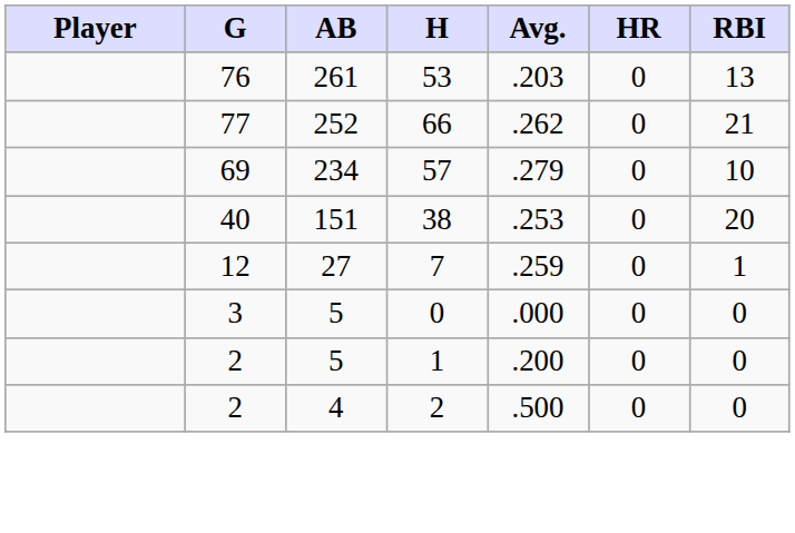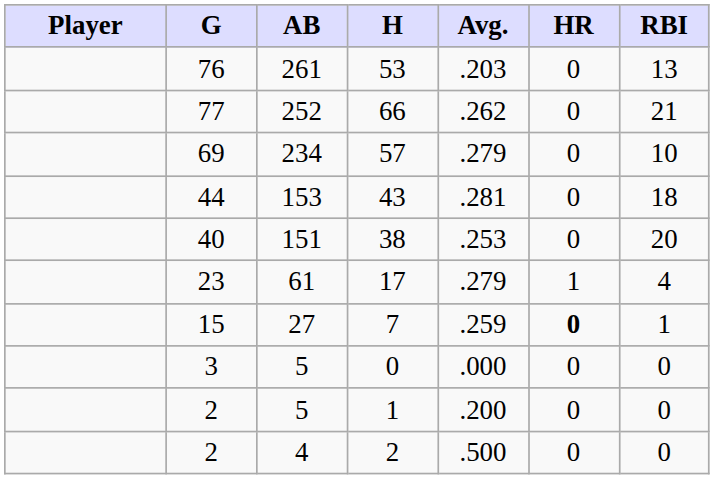+ row: 44 | 153 | 43 | .281 | 0 | 18
+ row: 23 | 61 | 17 | .279 | 1 | 4
7 | G: 12 -> 15
7 | HR: normal -> bold
